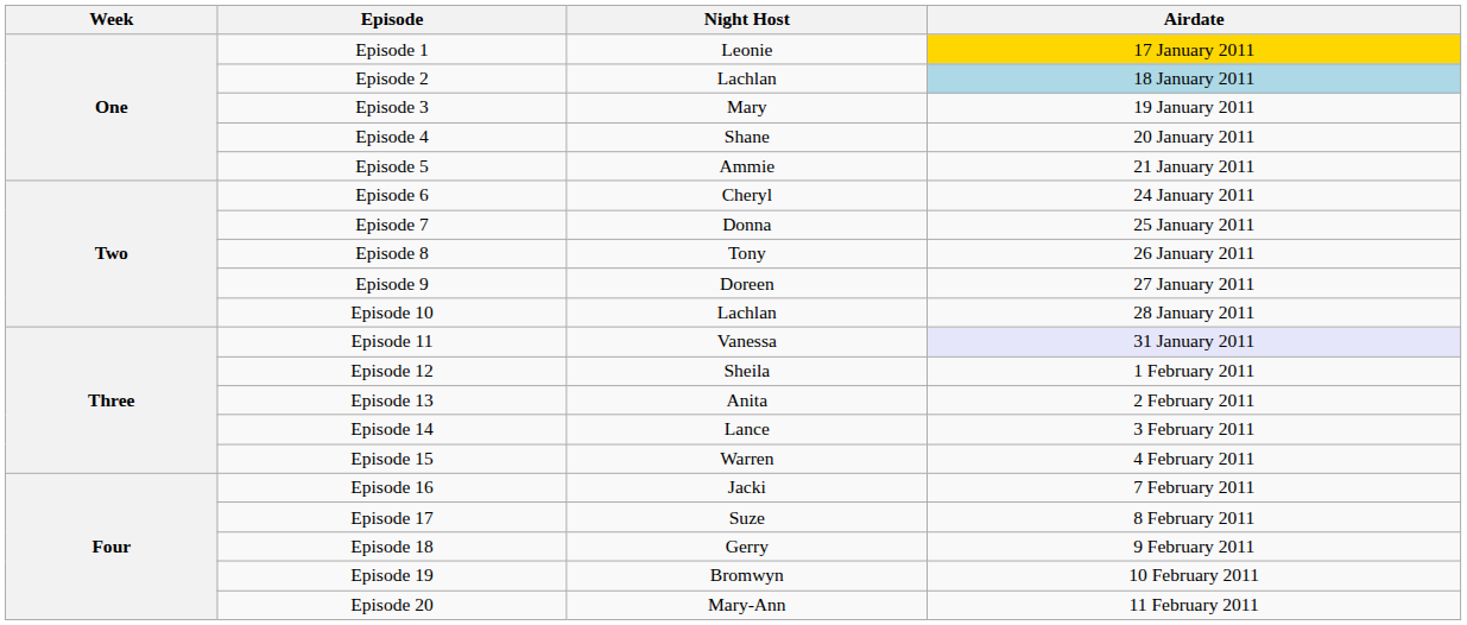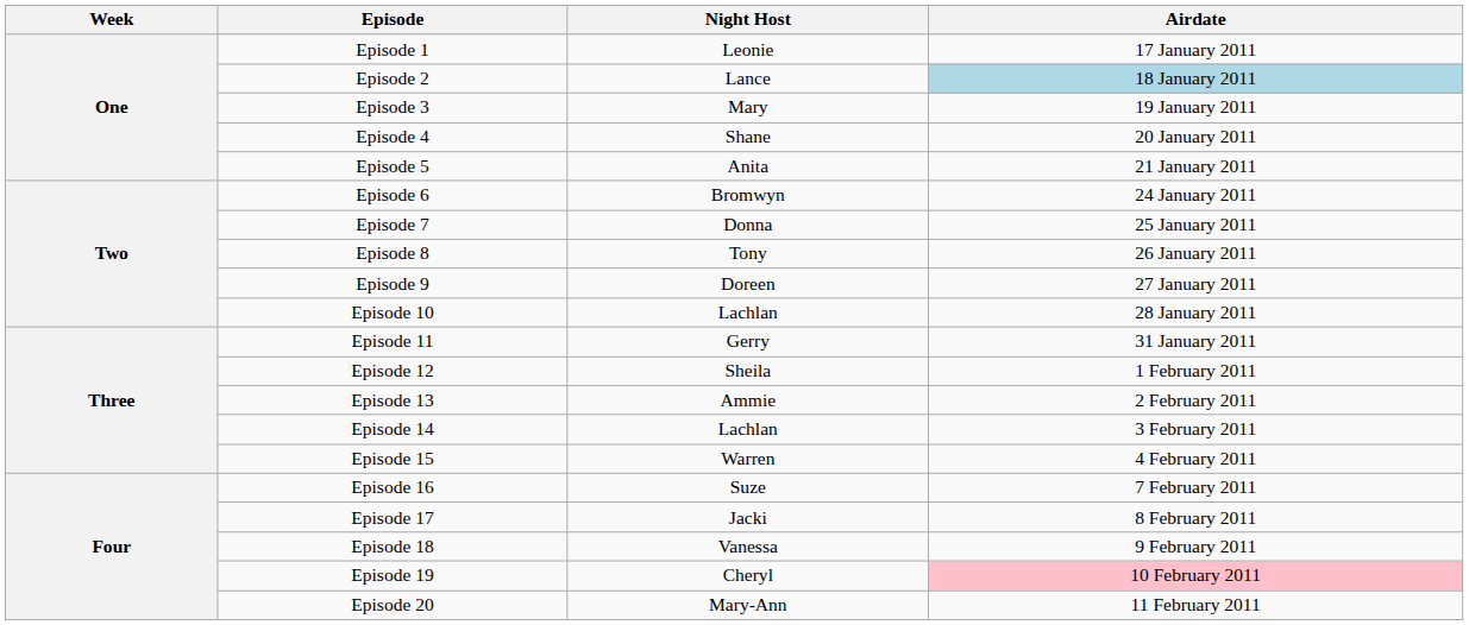Episode 1 | Airdate: gold background -> no background
Episode 2 | Night Host: Lachlan -> Lance
Episode 5 | Night Host: Ammie -> Anita
Episode 6 | Night Host: Cheryl -> Bromwyn
Episode 11 | Night Host: Vanessa -> Gerry
Episode 11 | Airdate: lavender background -> no background
Episode 13 | Night Host: Anita -> Ammie
Episode 14 | Night Host: Lance -> Lachlan
Episode 16 | Night Host: Jacki -> Suze
Episode 17 | Night Host: Suze -> Jacki
Episode 18 | Night Host: Gerry -> Vanessa
Episode 19 | Night Host: Bromwyn -> Cheryl
Episode 19 | Airdate: no background -> pink background
